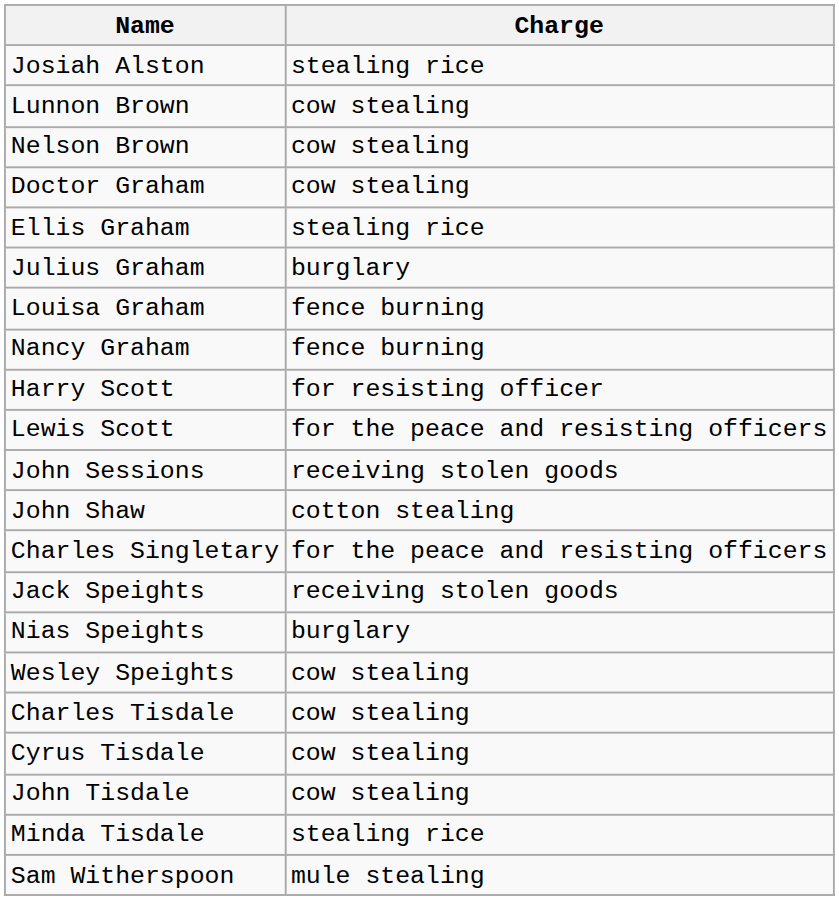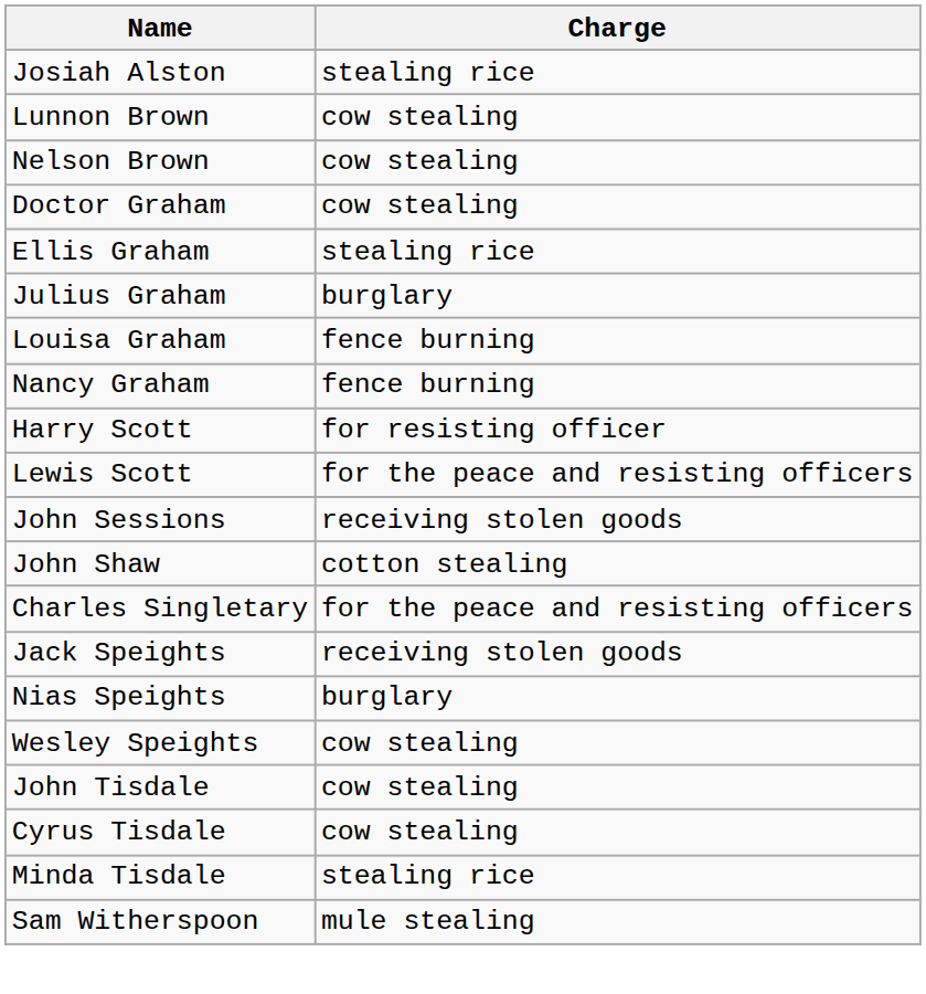- row: Charles Tisdale | cow stealing
rows swapped: Cyrus Tisdale <-> John Tisdale
